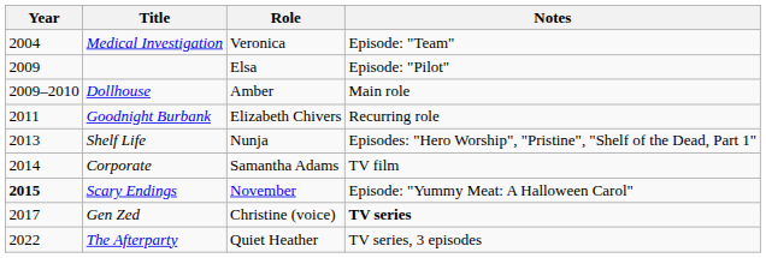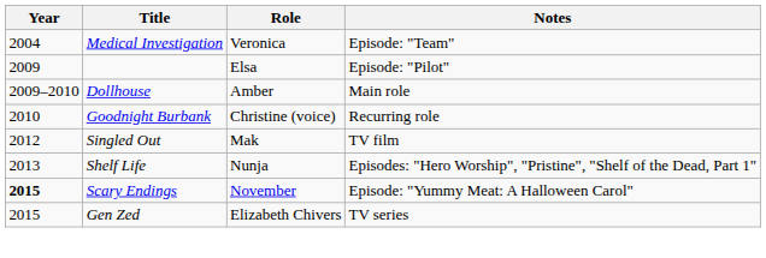Goodnight Burbank | Year: 2011 -> 2010
Goodnight Burbank | Role: Elizabeth Chivers -> Christine (voice)
+ row: 2012 | Singled Out | Mak | TV film
- row: 2014 | Corporate | Samantha Adams | TV film
Gen Zed | Year: 2017 -> 2015
Gen Zed | Role: Christine (voice) -> Elizabeth Chivers
Gen Zed | Notes: bold -> normal
- row: 2022 | The Afterparty | Quiet Heather | TV series, 3 episodes
